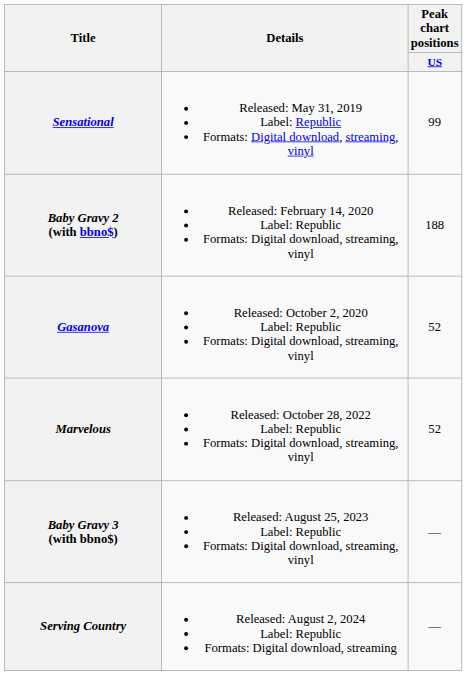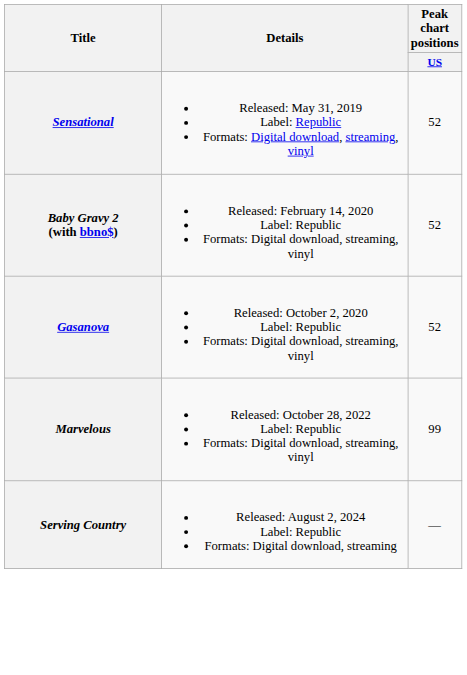Sensational | Peak chart positions / US: 99 -> 52
Baby Gravy 2 (with bbno$) | Peak chart positions / US: 188 -> 52
Marvelous | Peak chart positions / US: 52 -> 99
- row: Baby Gravy 3 (with bbno$) | Released: August 25, 2023 Label: Republic Formats: Digital download, streaming, vinyl | —
